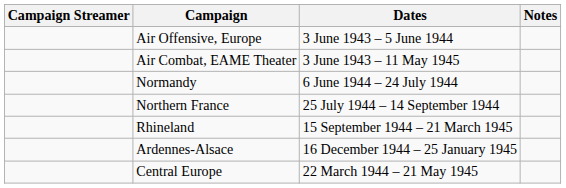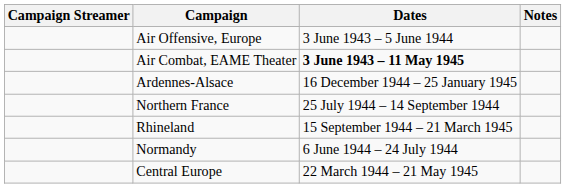Air Combat, EAME Theater | Dates: normal -> bold
rows swapped: Normandy <-> Ardennes-Alsace
